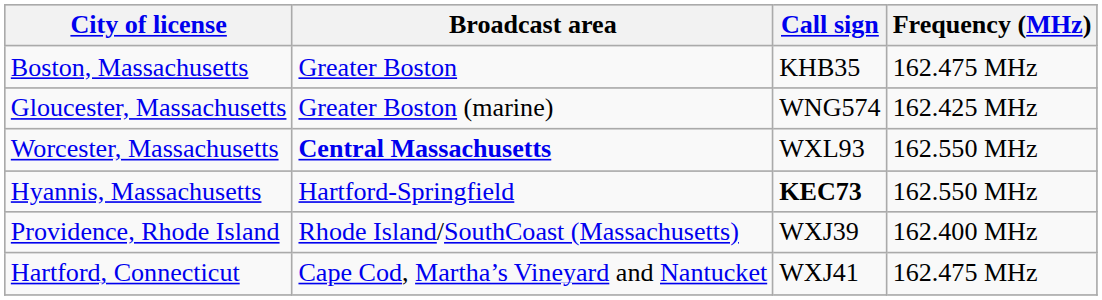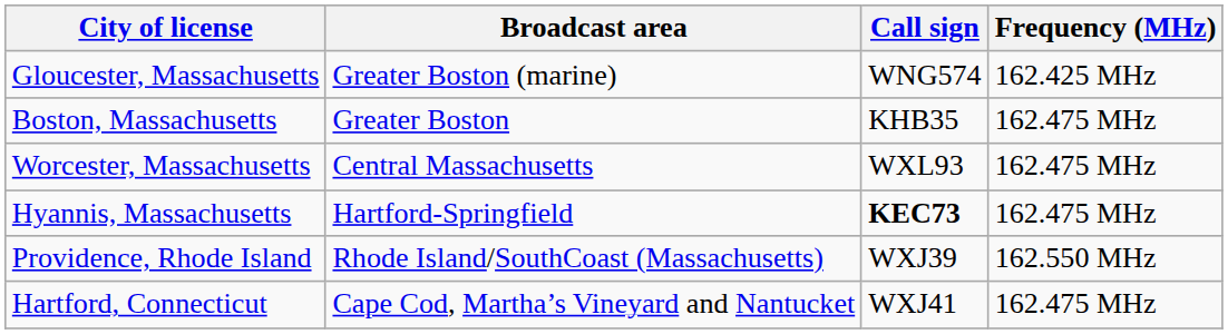rows swapped: Boston, Massachusetts <-> Gloucester, Massachusetts
Worcester, Massachusetts | Broadcast area: bold -> normal
Worcester, Massachusetts | Frequency (MHz): 162.550 MHz -> 162.475 MHz
Hyannis, Massachusetts | Frequency (MHz): 162.550 MHz -> 162.475 MHz
Providence, Rhode Island | Frequency (MHz): 162.400 MHz -> 162.550 MHz
